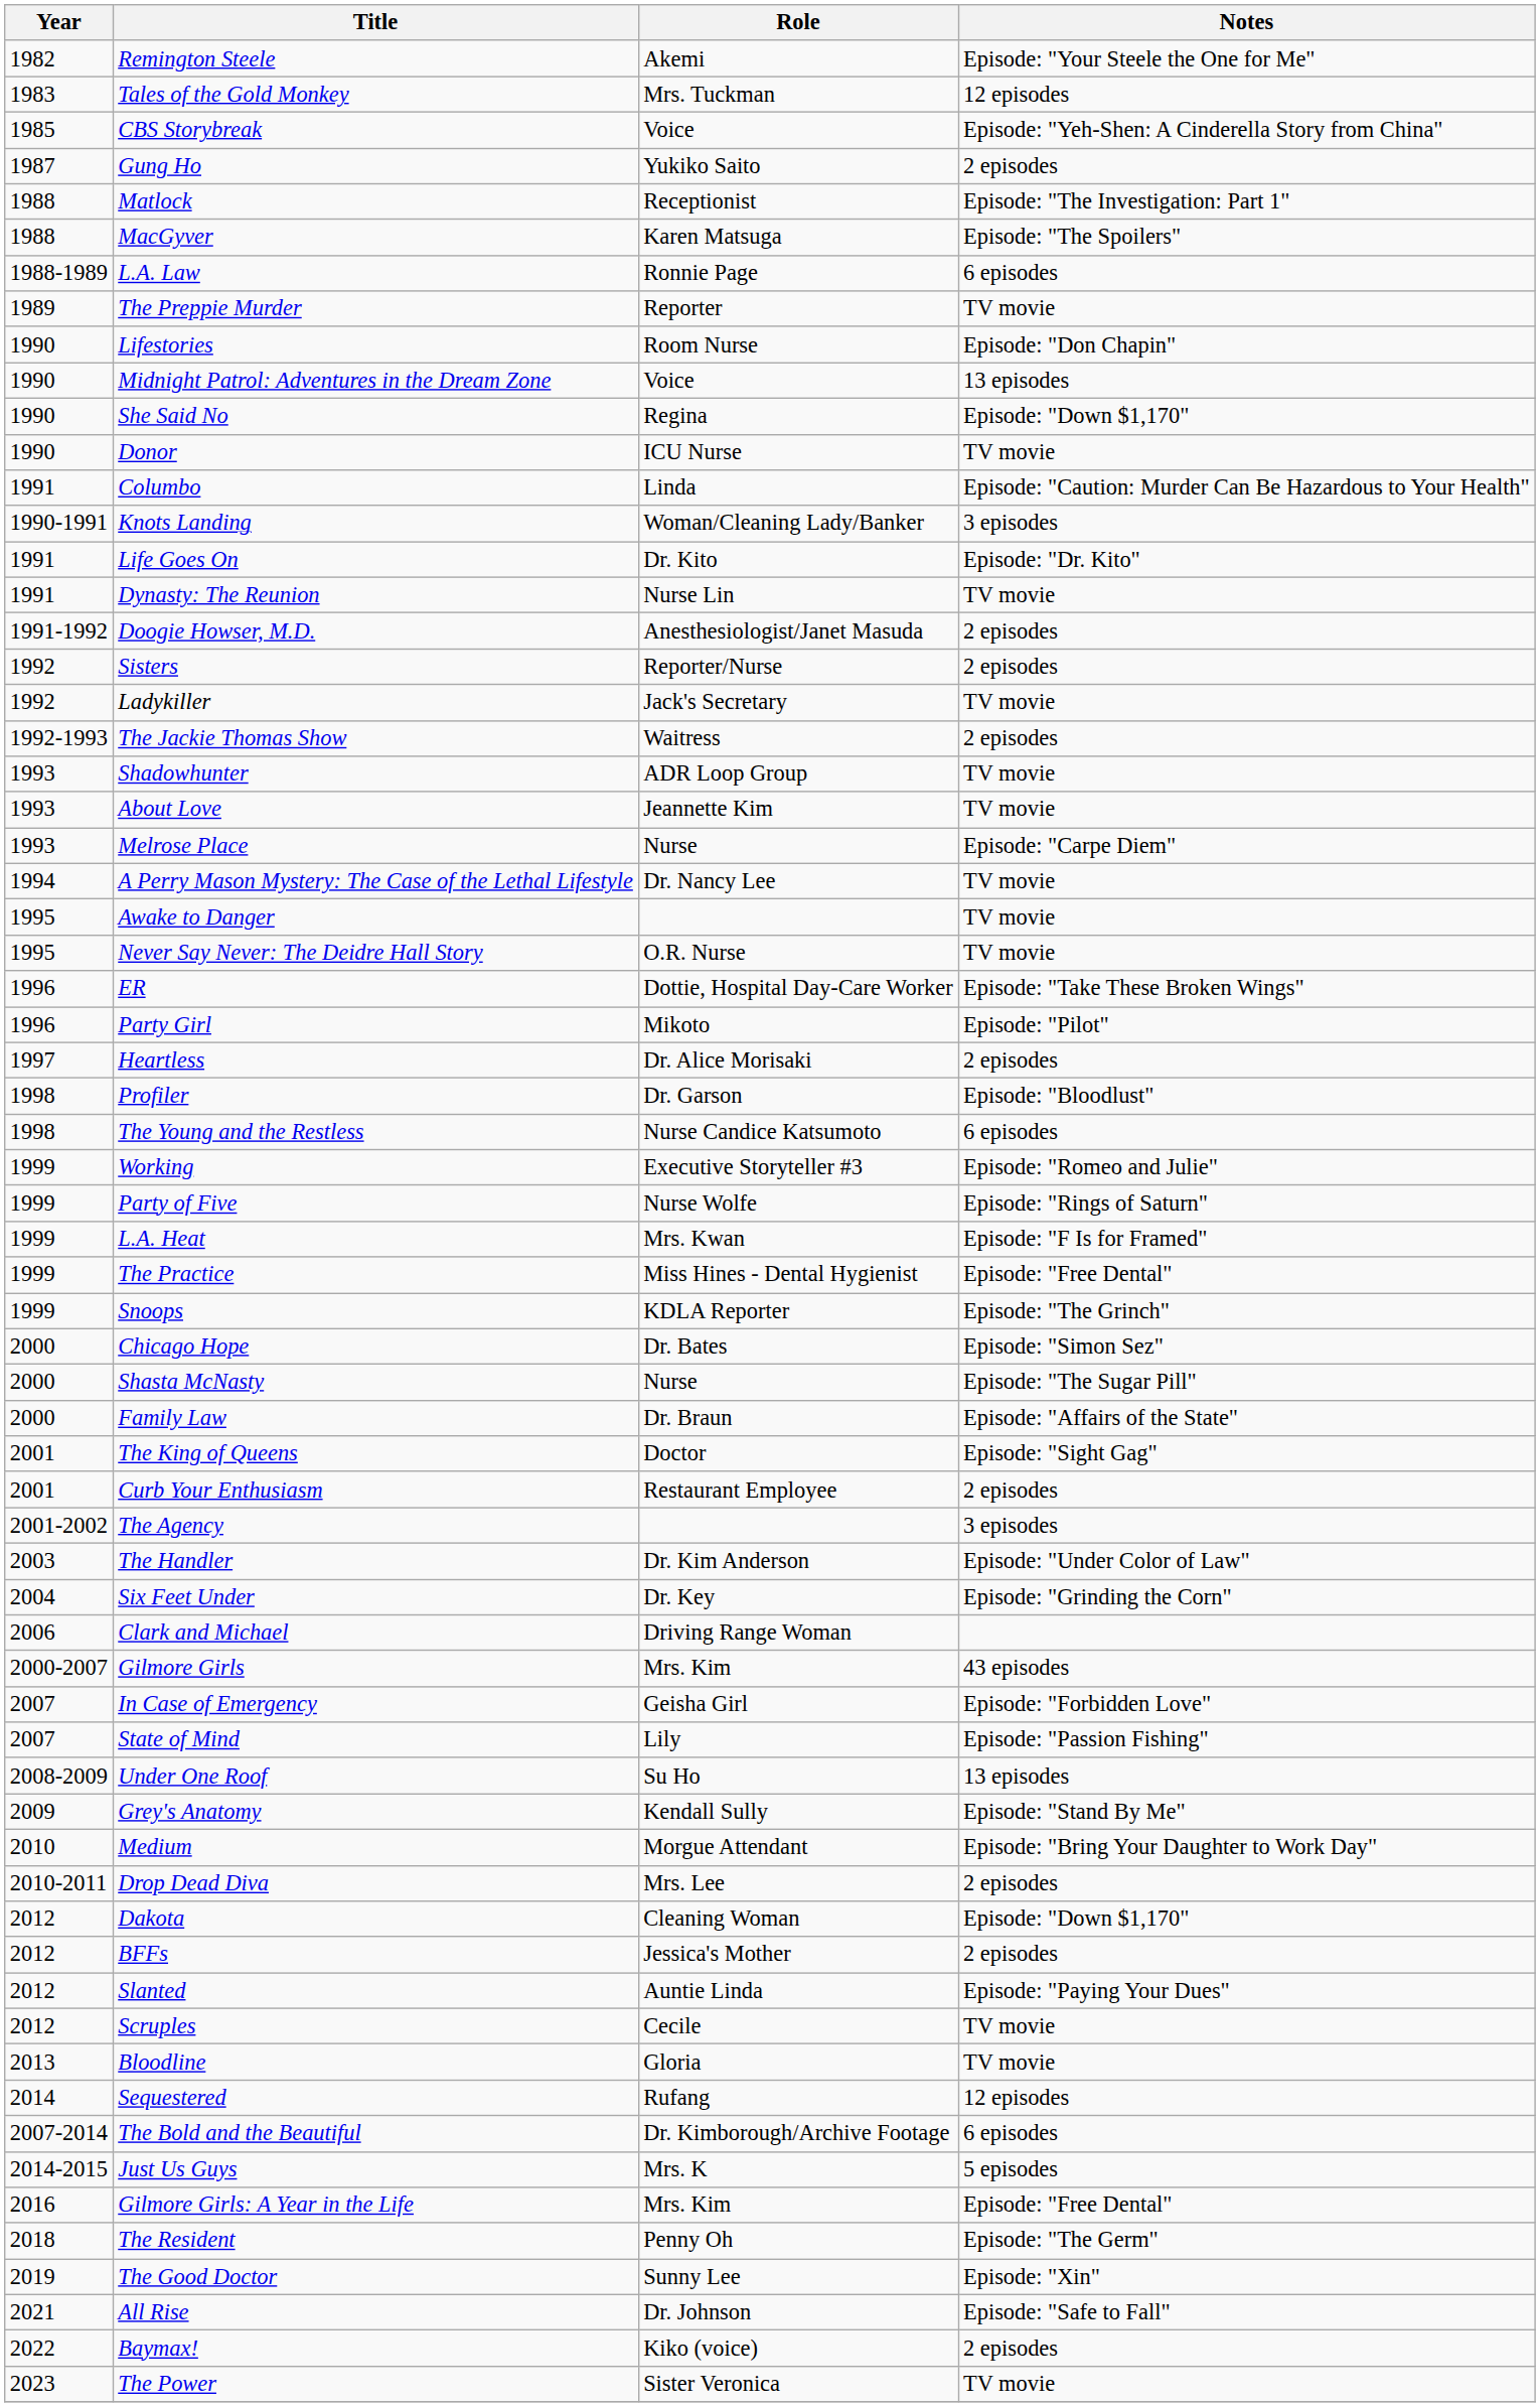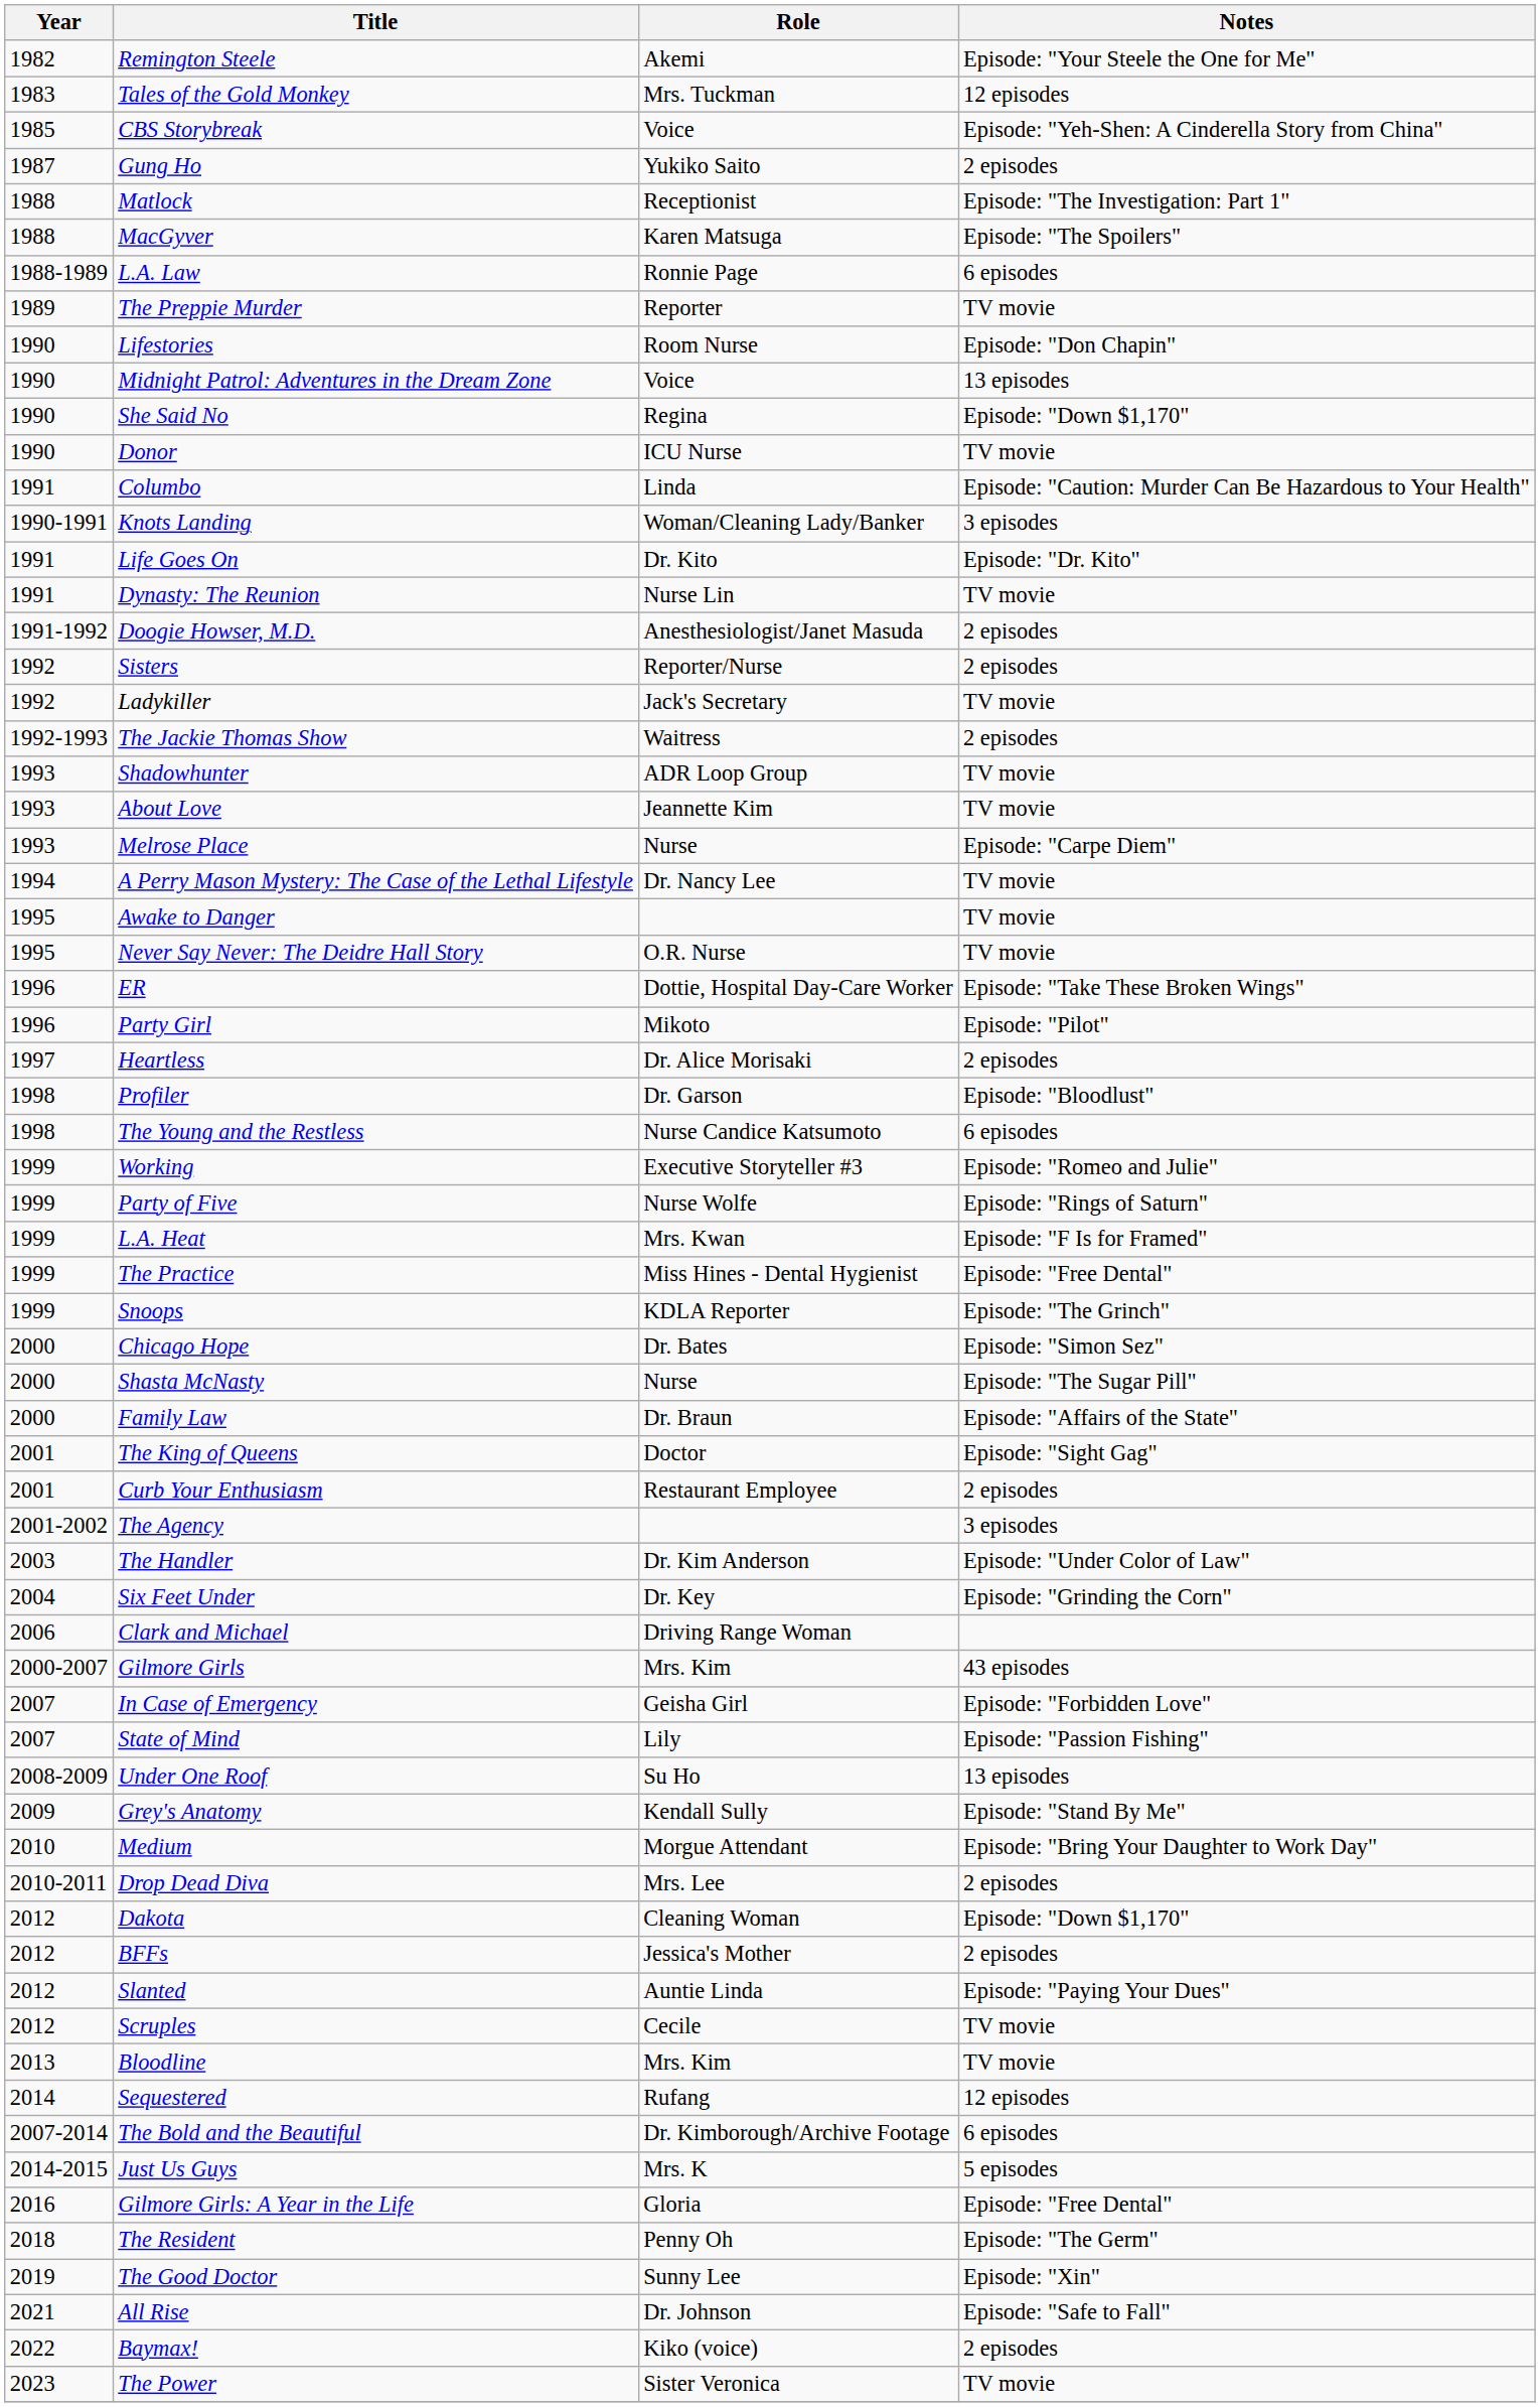Bloodline | Role: Gloria -> Mrs. Kim
Gilmore Girls: A Year in the Life | Role: Mrs. Kim -> Gloria
